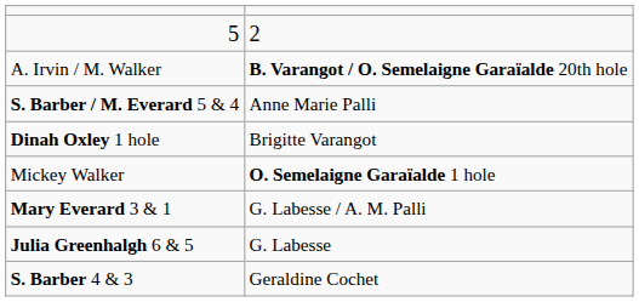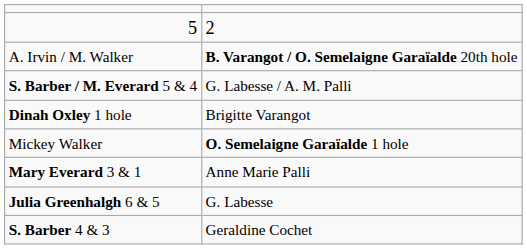S. Barber / M. Everard 5 & 4 | column 2: Anne Marie Palli -> G. Labesse / A. M. Palli
Mary Everard 3 & 1 | column 2: G. Labesse / A. M. Palli -> Anne Marie Palli
